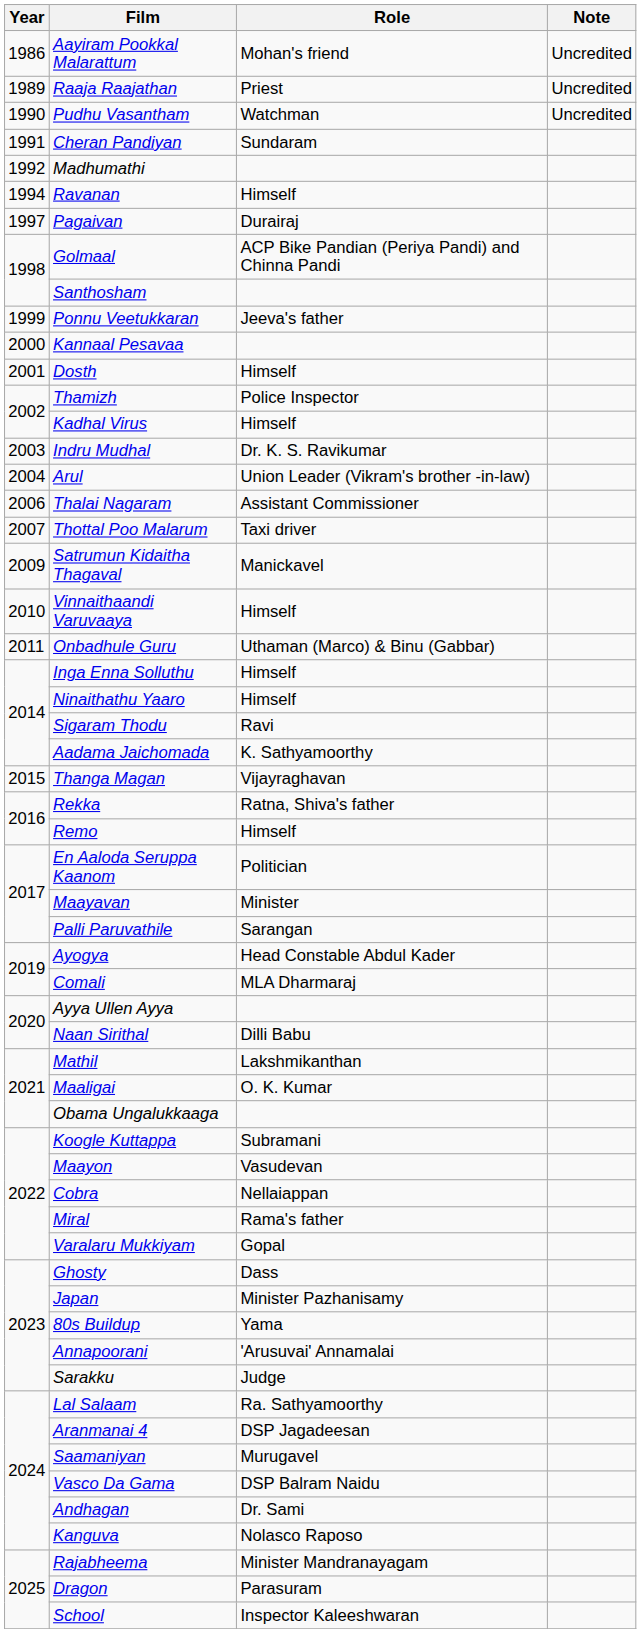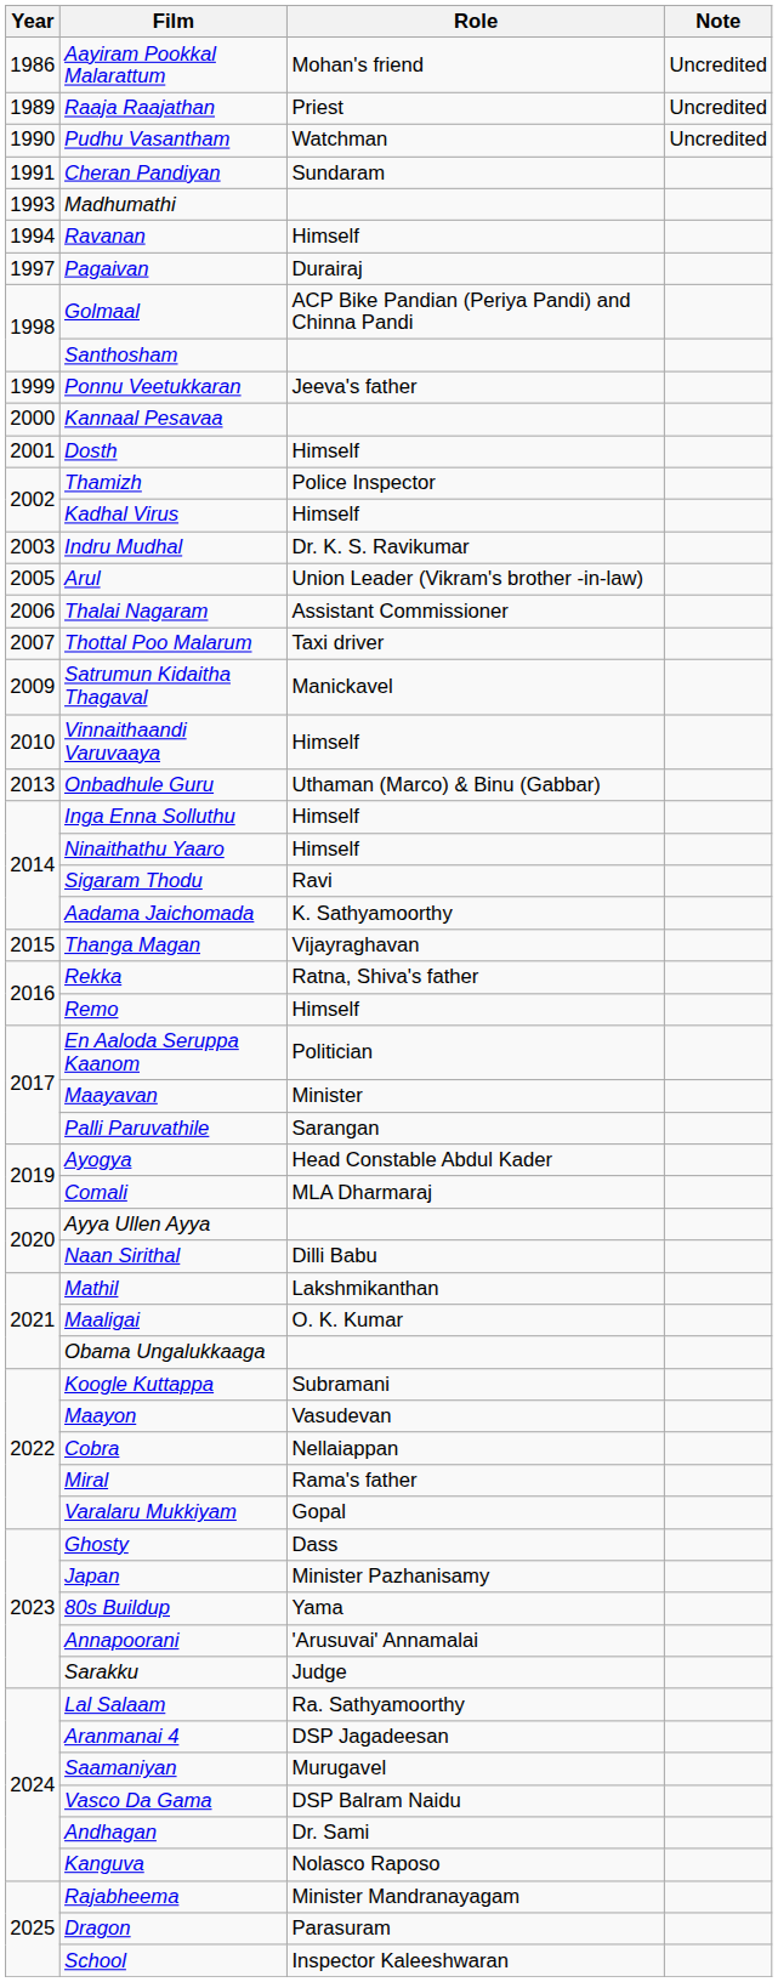Madhumathi | Year: 1992 -> 1993
Arul | Year: 2004 -> 2005
Onbadhule Guru | Year: 2011 -> 2013
